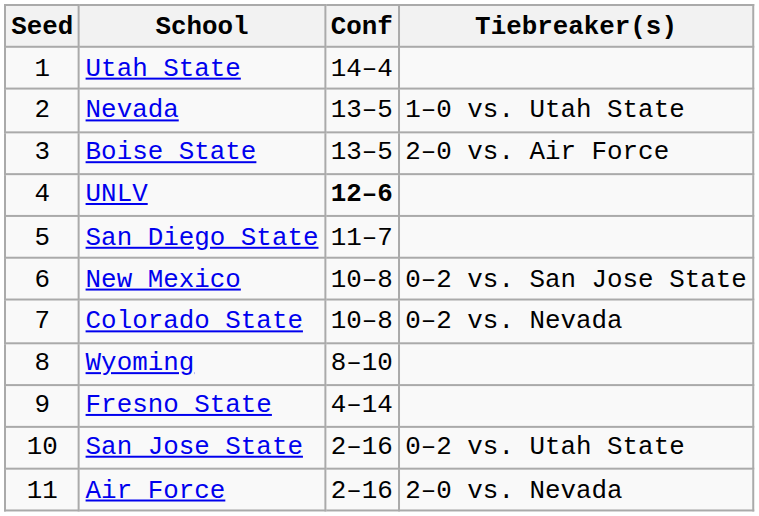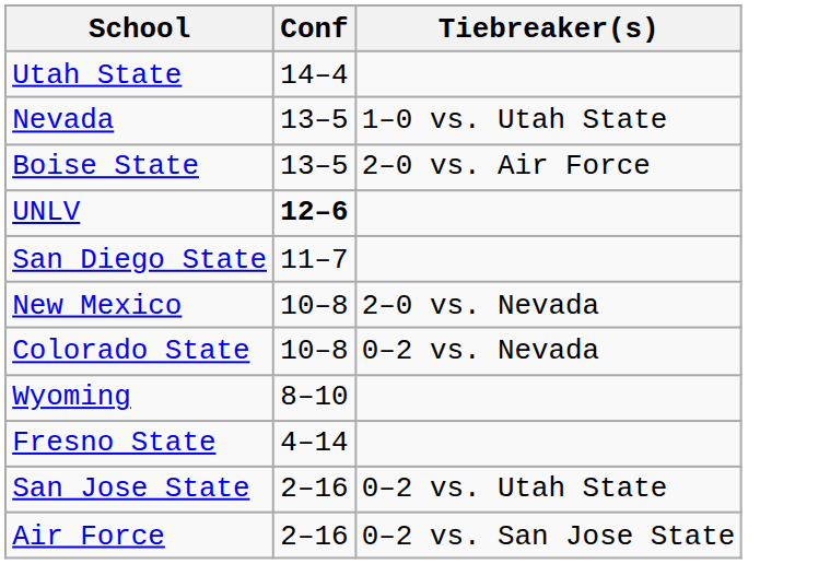- column: Seed | 1 | 2 | 3 | 4 | 5 | 6 | 7 | 8 | 9 | 10 | 11
New Mexico | Tiebreaker(s): 0–2 vs. San Jose State -> 2–0 vs. Nevada
Air Force | Tiebreaker(s): 2–0 vs. Nevada -> 0–2 vs. San Jose State
